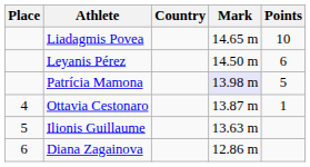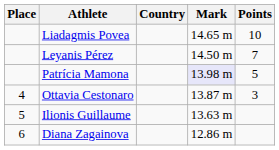Leyanis Pérez | Points: 6 -> 7
Ottavia Cestonaro | Points: 1 -> 3
